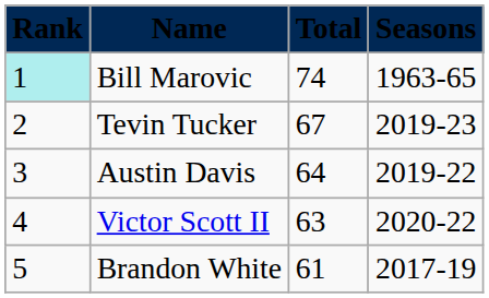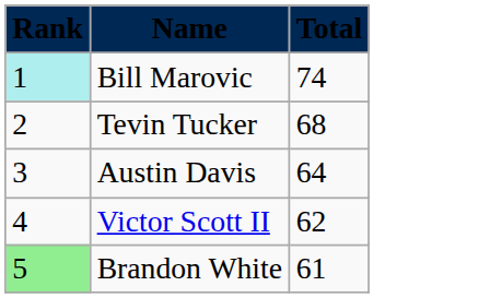- column: Seasons | 1963-65 | 2019-23 | 2019-22 | 2020-22 | 2017-19
Tevin Tucker | Total: 67 -> 68
Victor Scott II | Total: 63 -> 62
Brandon White | Rank: no background -> lightgreen background
